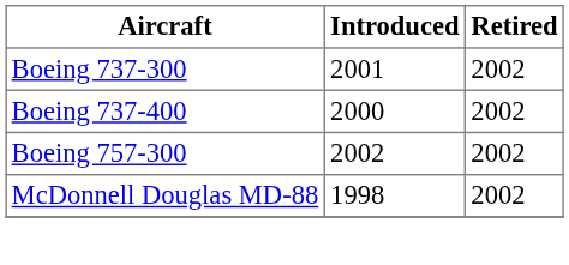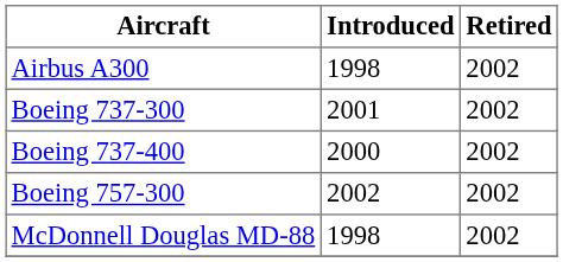+ row: Airbus A300 | 1998 | 2002
